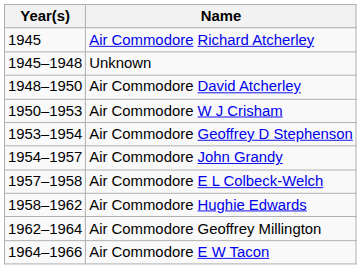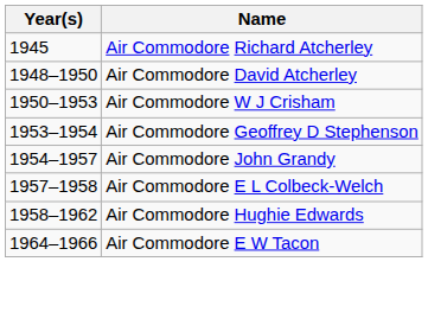- row: 1945–1948 | Unknown
- row: 1962–1964 | Air Commodore Geoffrey Millington
